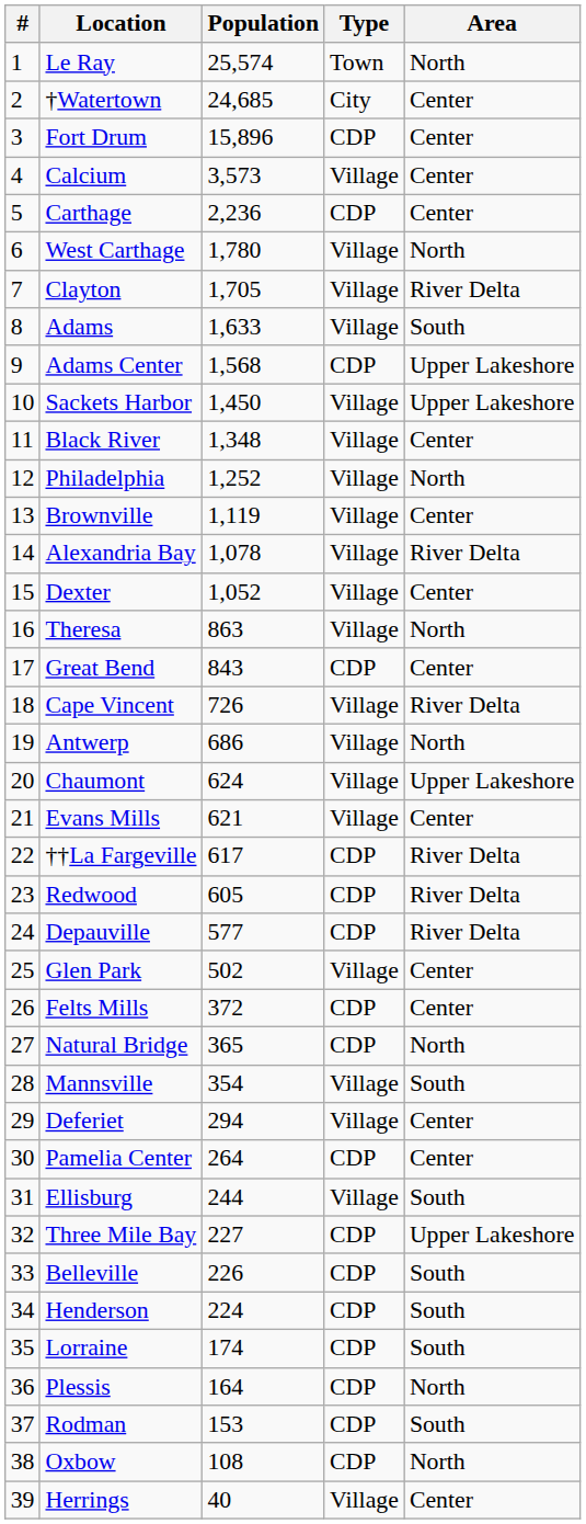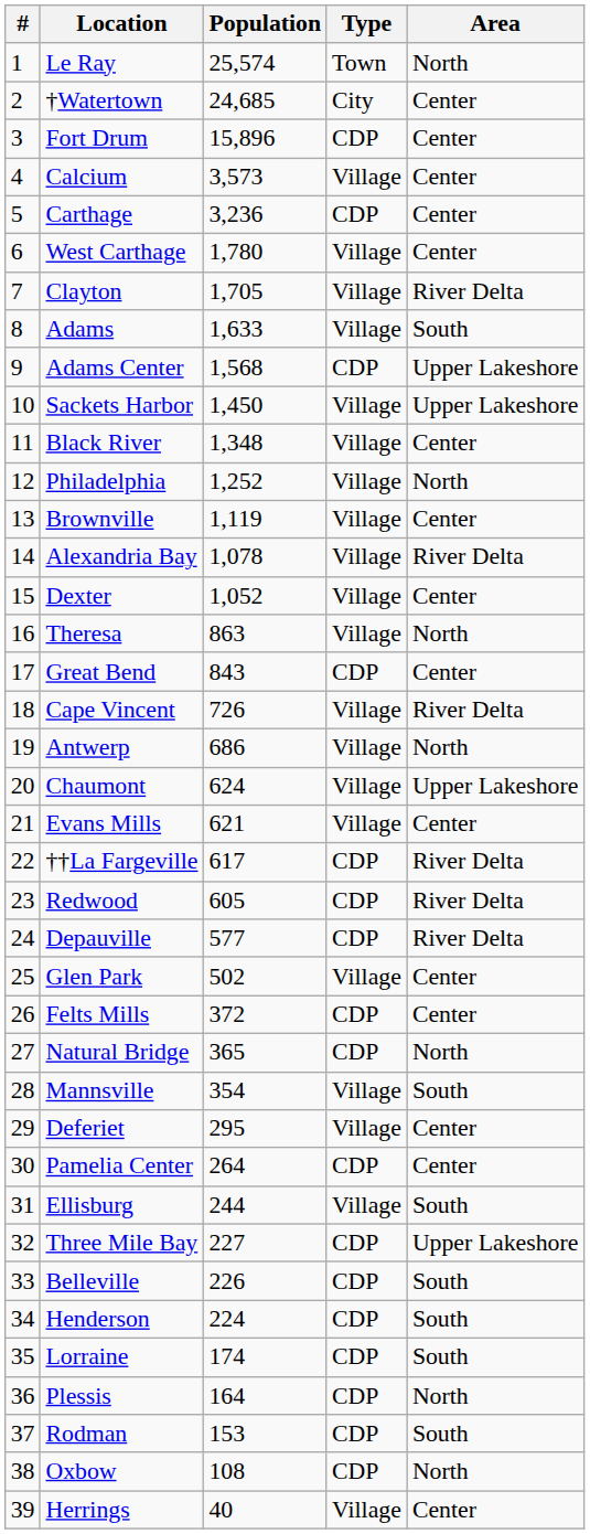Carthage | Population: 2,236 -> 3,236
West Carthage | Area: North -> Center
Deferiet | Population: 294 -> 295
